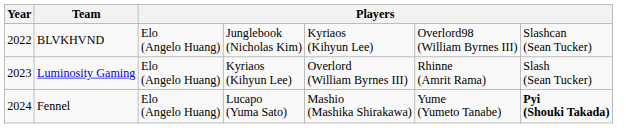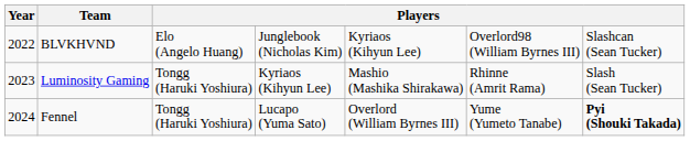Luminosity Gaming | column 3: Elo (Angelo Huang) -> Tongg (Haruki Yoshiura)
Luminosity Gaming | column 5: Overlord (William Byrnes III) -> Mashio (Mashika Shirakawa)
Fennel | column 3: Elo (Angelo Huang) -> Tongg (Haruki Yoshiura)
Fennel | column 5: Mashio (Mashika Shirakawa) -> Overlord (William Byrnes III)
